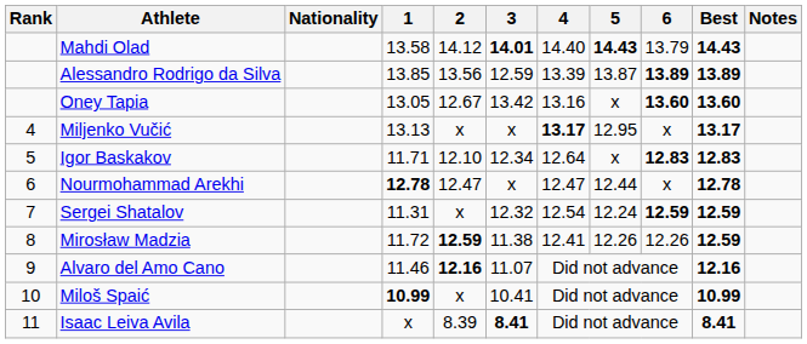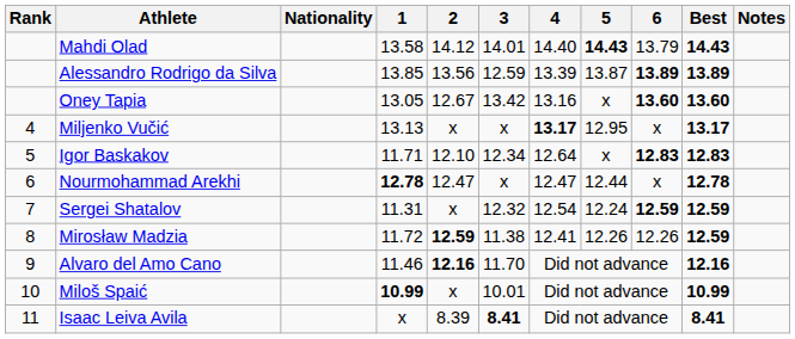Mahdi Olad | 3: bold -> normal
Alvaro del Amo Cano | 3: 11.07 -> 11.70
Miloš Spaić | 3: 10.41 -> 10.01
